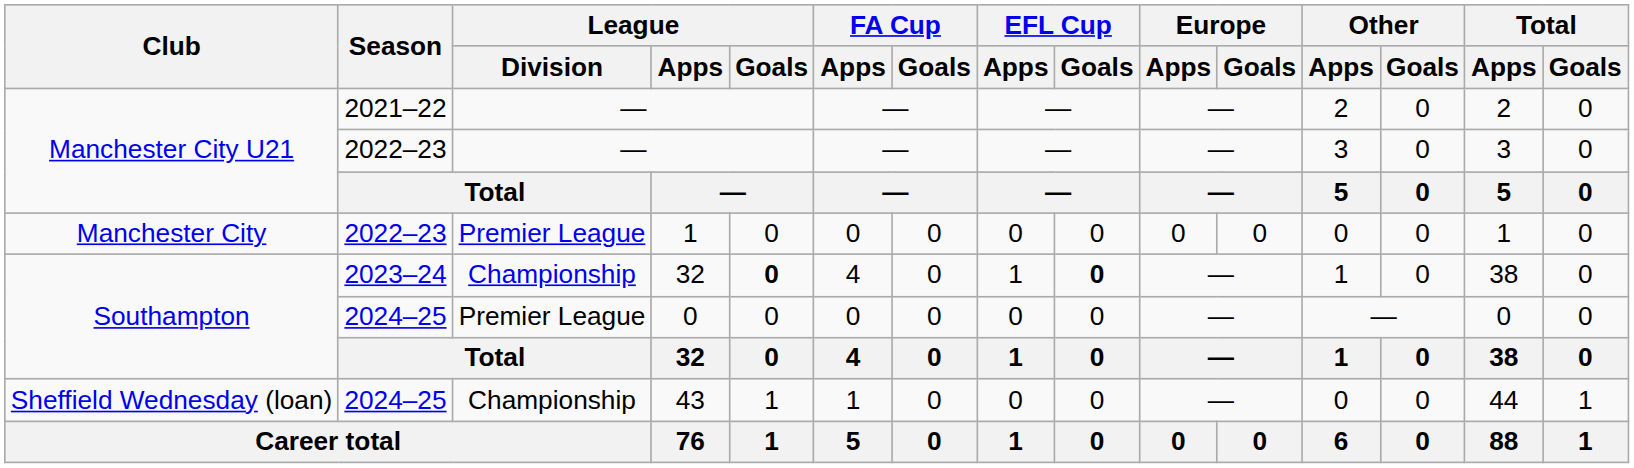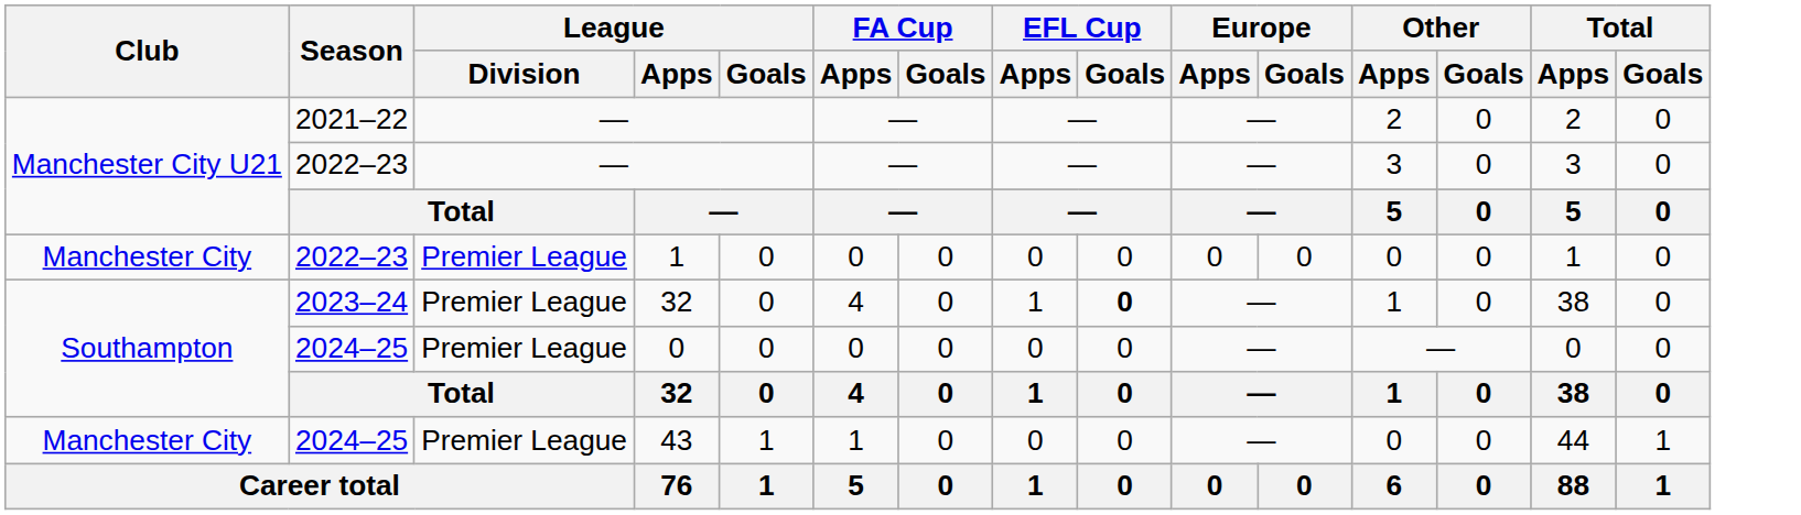2023–24 / 32 | League / Division: Championship -> Premier League
2023–24 / 32 | League / Goals: bold -> normal
43 | Club: Sheffield Wednesday (loan) -> Manchester City
43 | League / Division: Championship -> Premier League
